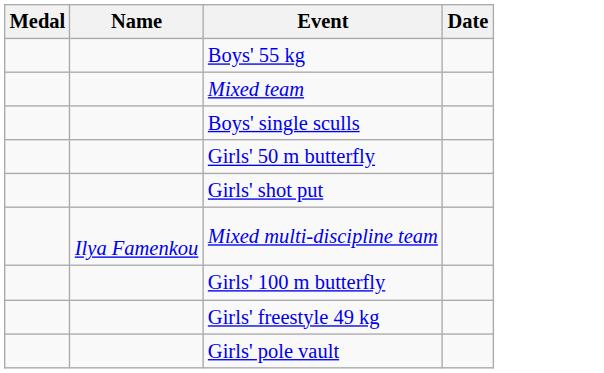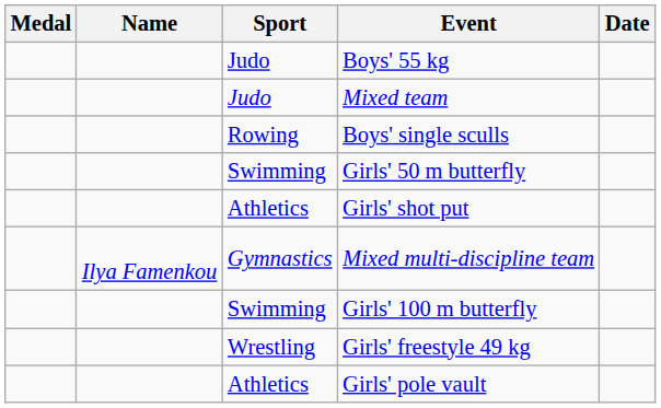+ column: Sport | Judo | Judo | Rowing | Swimming | Athletics | Gymnastics | Swimming | Wrestling | Athletics
